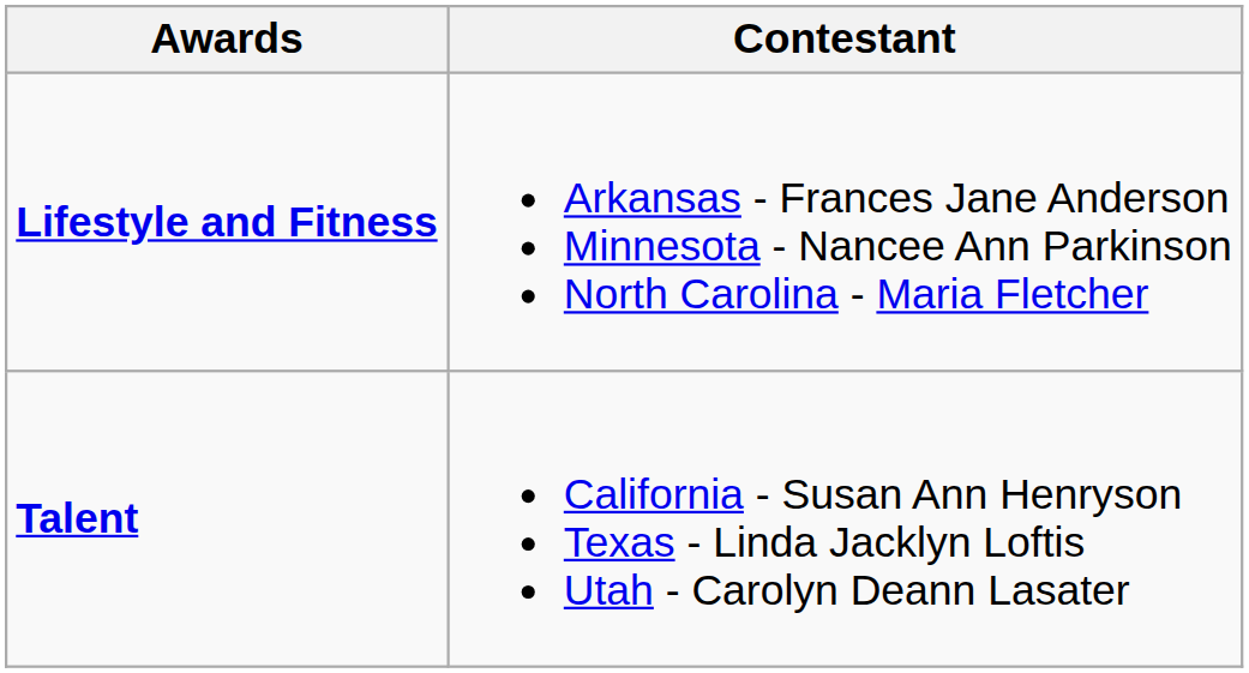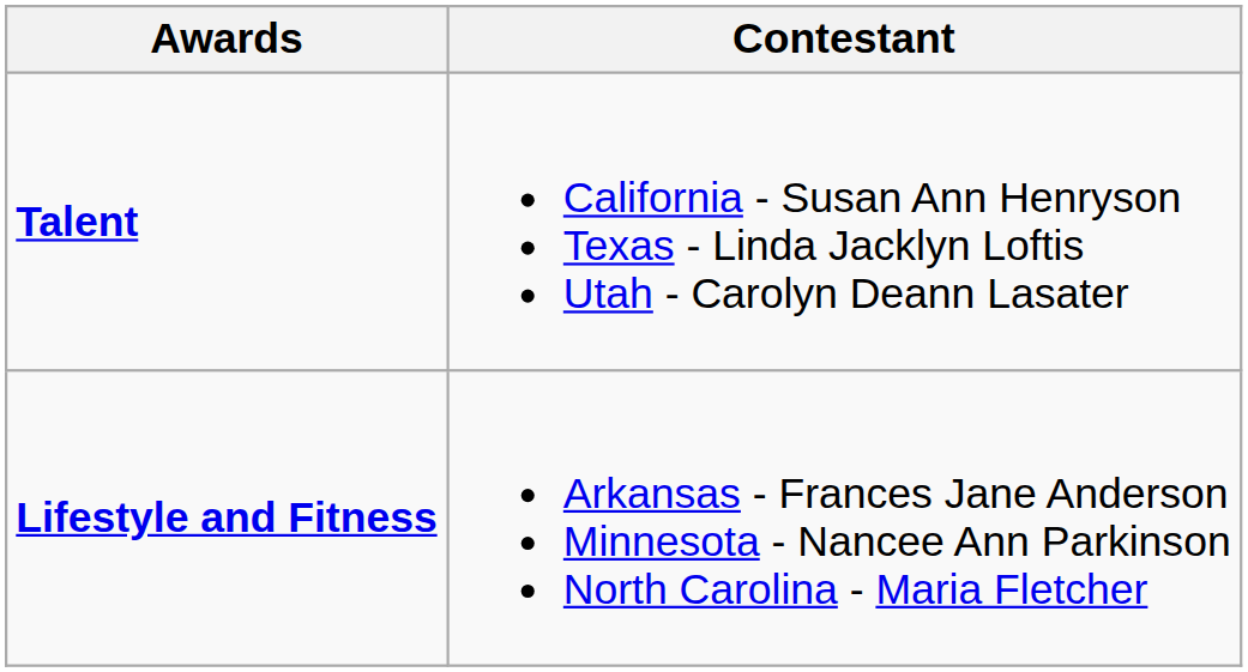rows swapped: Lifestyle and Fitness <-> Talent
